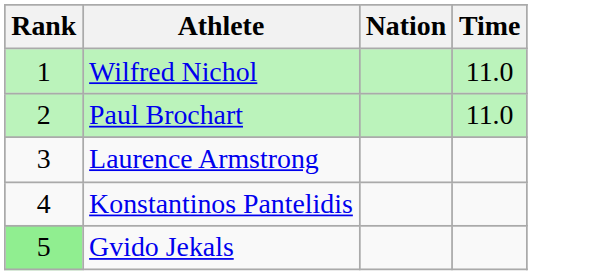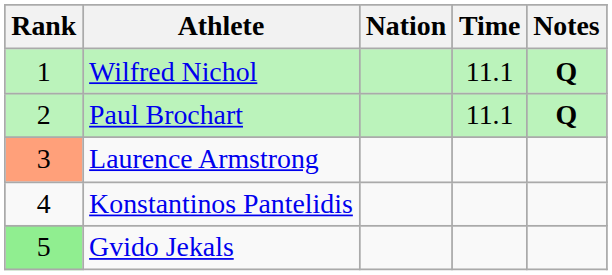+ column: Notes | Q | Q
Wilfred Nichol | Time: 11.0 -> 11.1
Paul Brochart | Time: 11.0 -> 11.1
Laurence Armstrong | Rank: no background -> lightsalmon background
